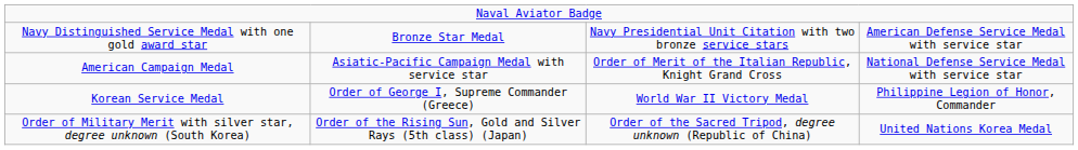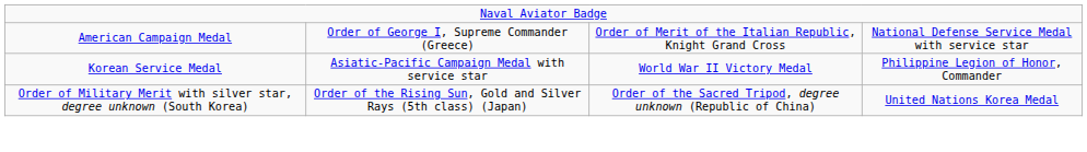- row: Navy Distinguished Service Medal with one gold award star | Bronze Star Medal | Navy Presidential Unit Citation with two bronze service stars | American Defense Service Medal with service star
American Campaign Medal | column 2: Asiatic-Pacific Campaign Medal with service star -> Order of George I, Supreme Commander (Greece)
Korean Service Medal | column 2: Order of George I, Supreme Commander (Greece) -> Asiatic-Pacific Campaign Medal with service star
